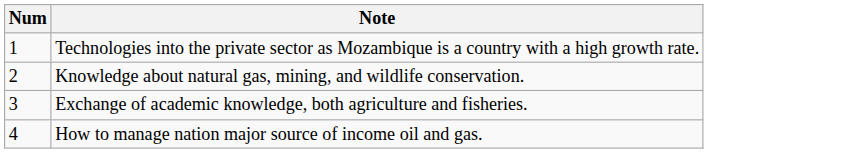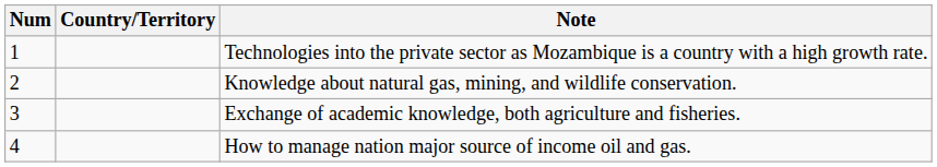+ column: Country/Territory
